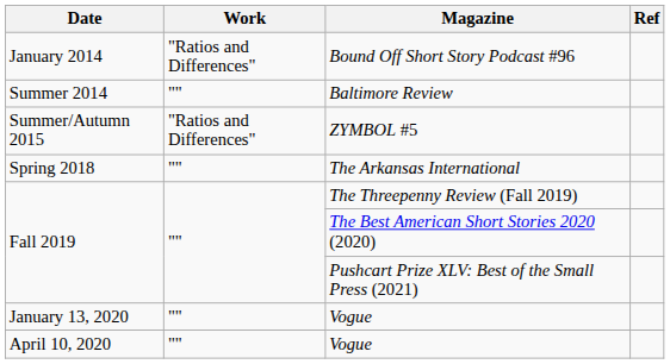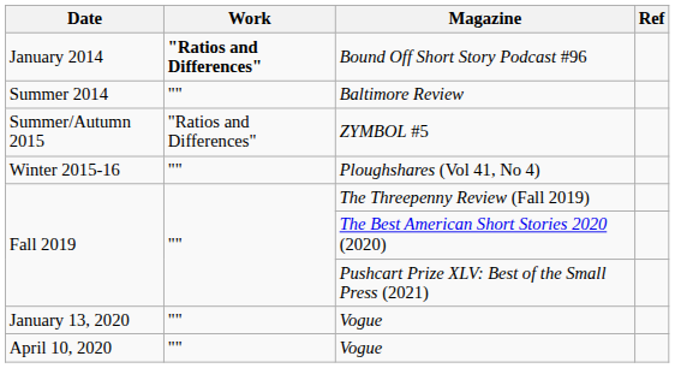Bound Off Short Story Podcast #96 | Work: normal -> bold
+ row: Winter 2015-16 | "" | Ploughshares (Vol 41, No 4)
- row: Spring 2018 | "" | The Arkansas International
